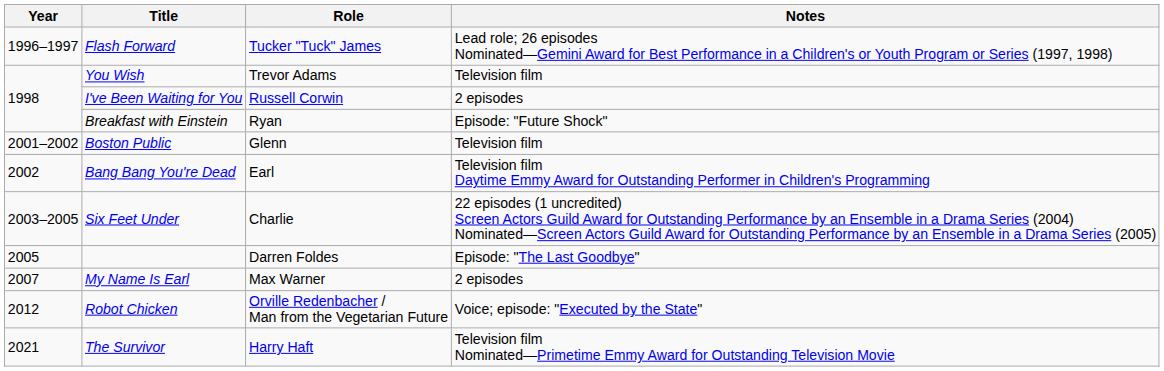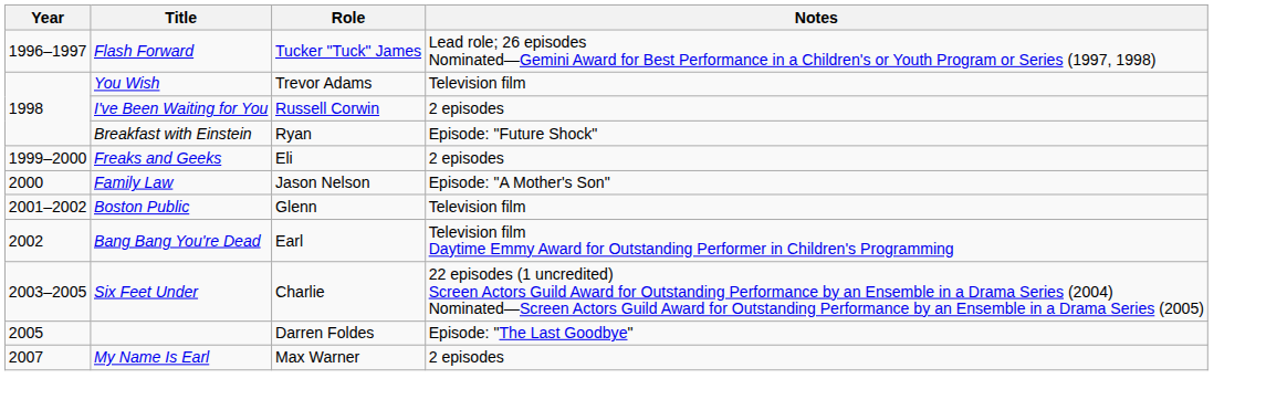+ row: 1999–2000 | Freaks and Geeks | Eli | 2 episodes
+ row: 2000 | Family Law | Jason Nelson | Episode: "A Mother's Son"
- row: 2012 | Robot Chicken | Orville Redenbacher / Man from the Vegetarian Future | Voice; episode: "Executed by the State"
- row: 2021 | The Survivor | Harry Haft | Television film Nominated—Primetime Emmy Award for Outstanding Television Movie
